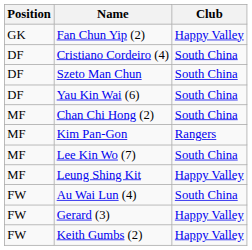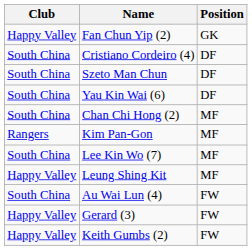columns swapped: Position <-> Club
